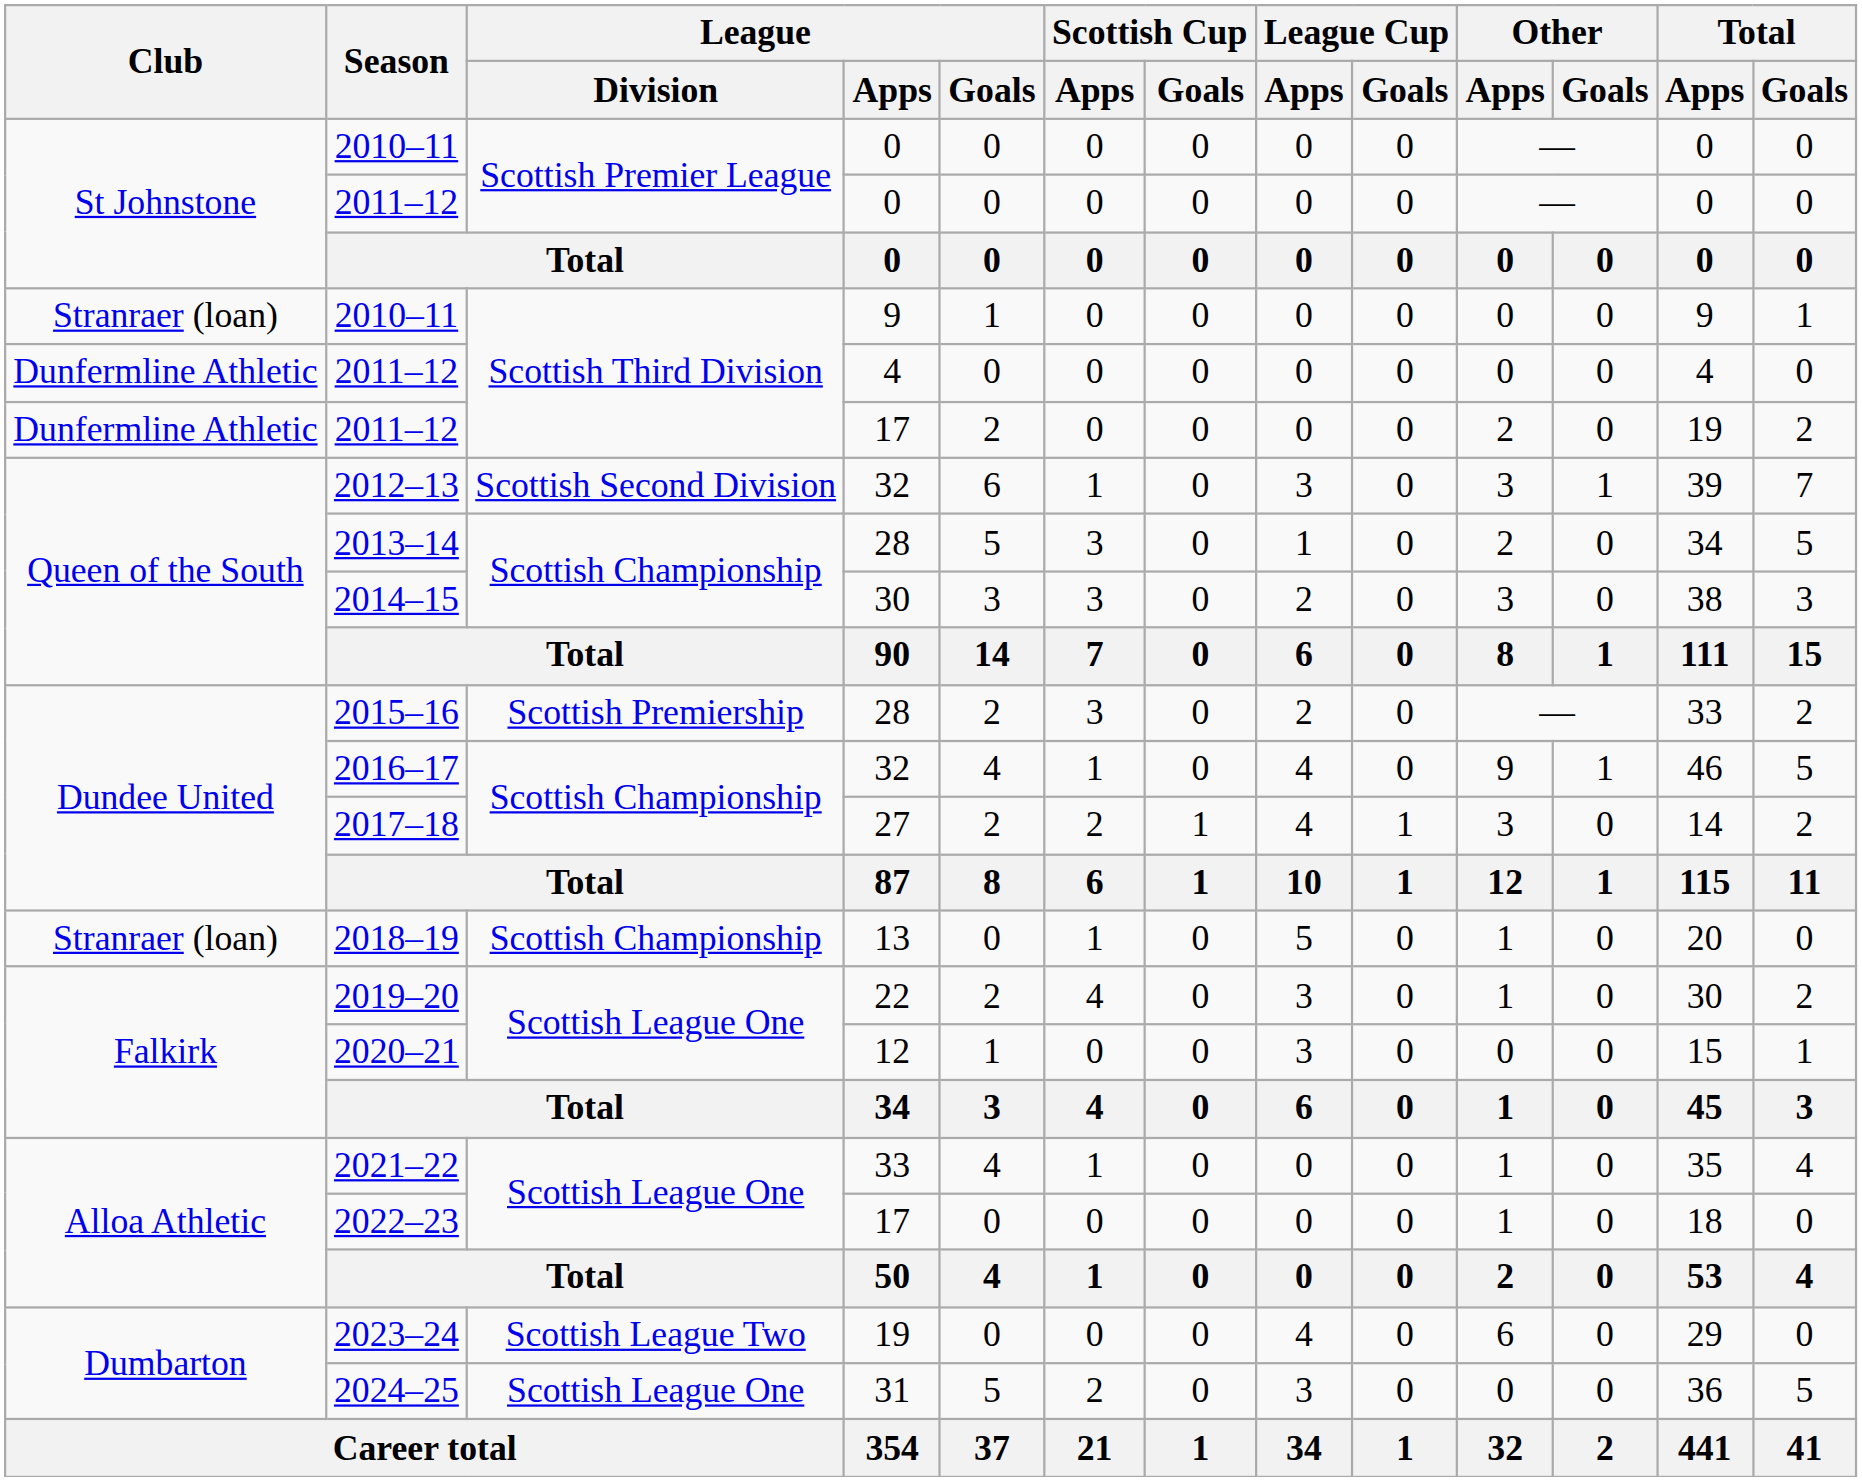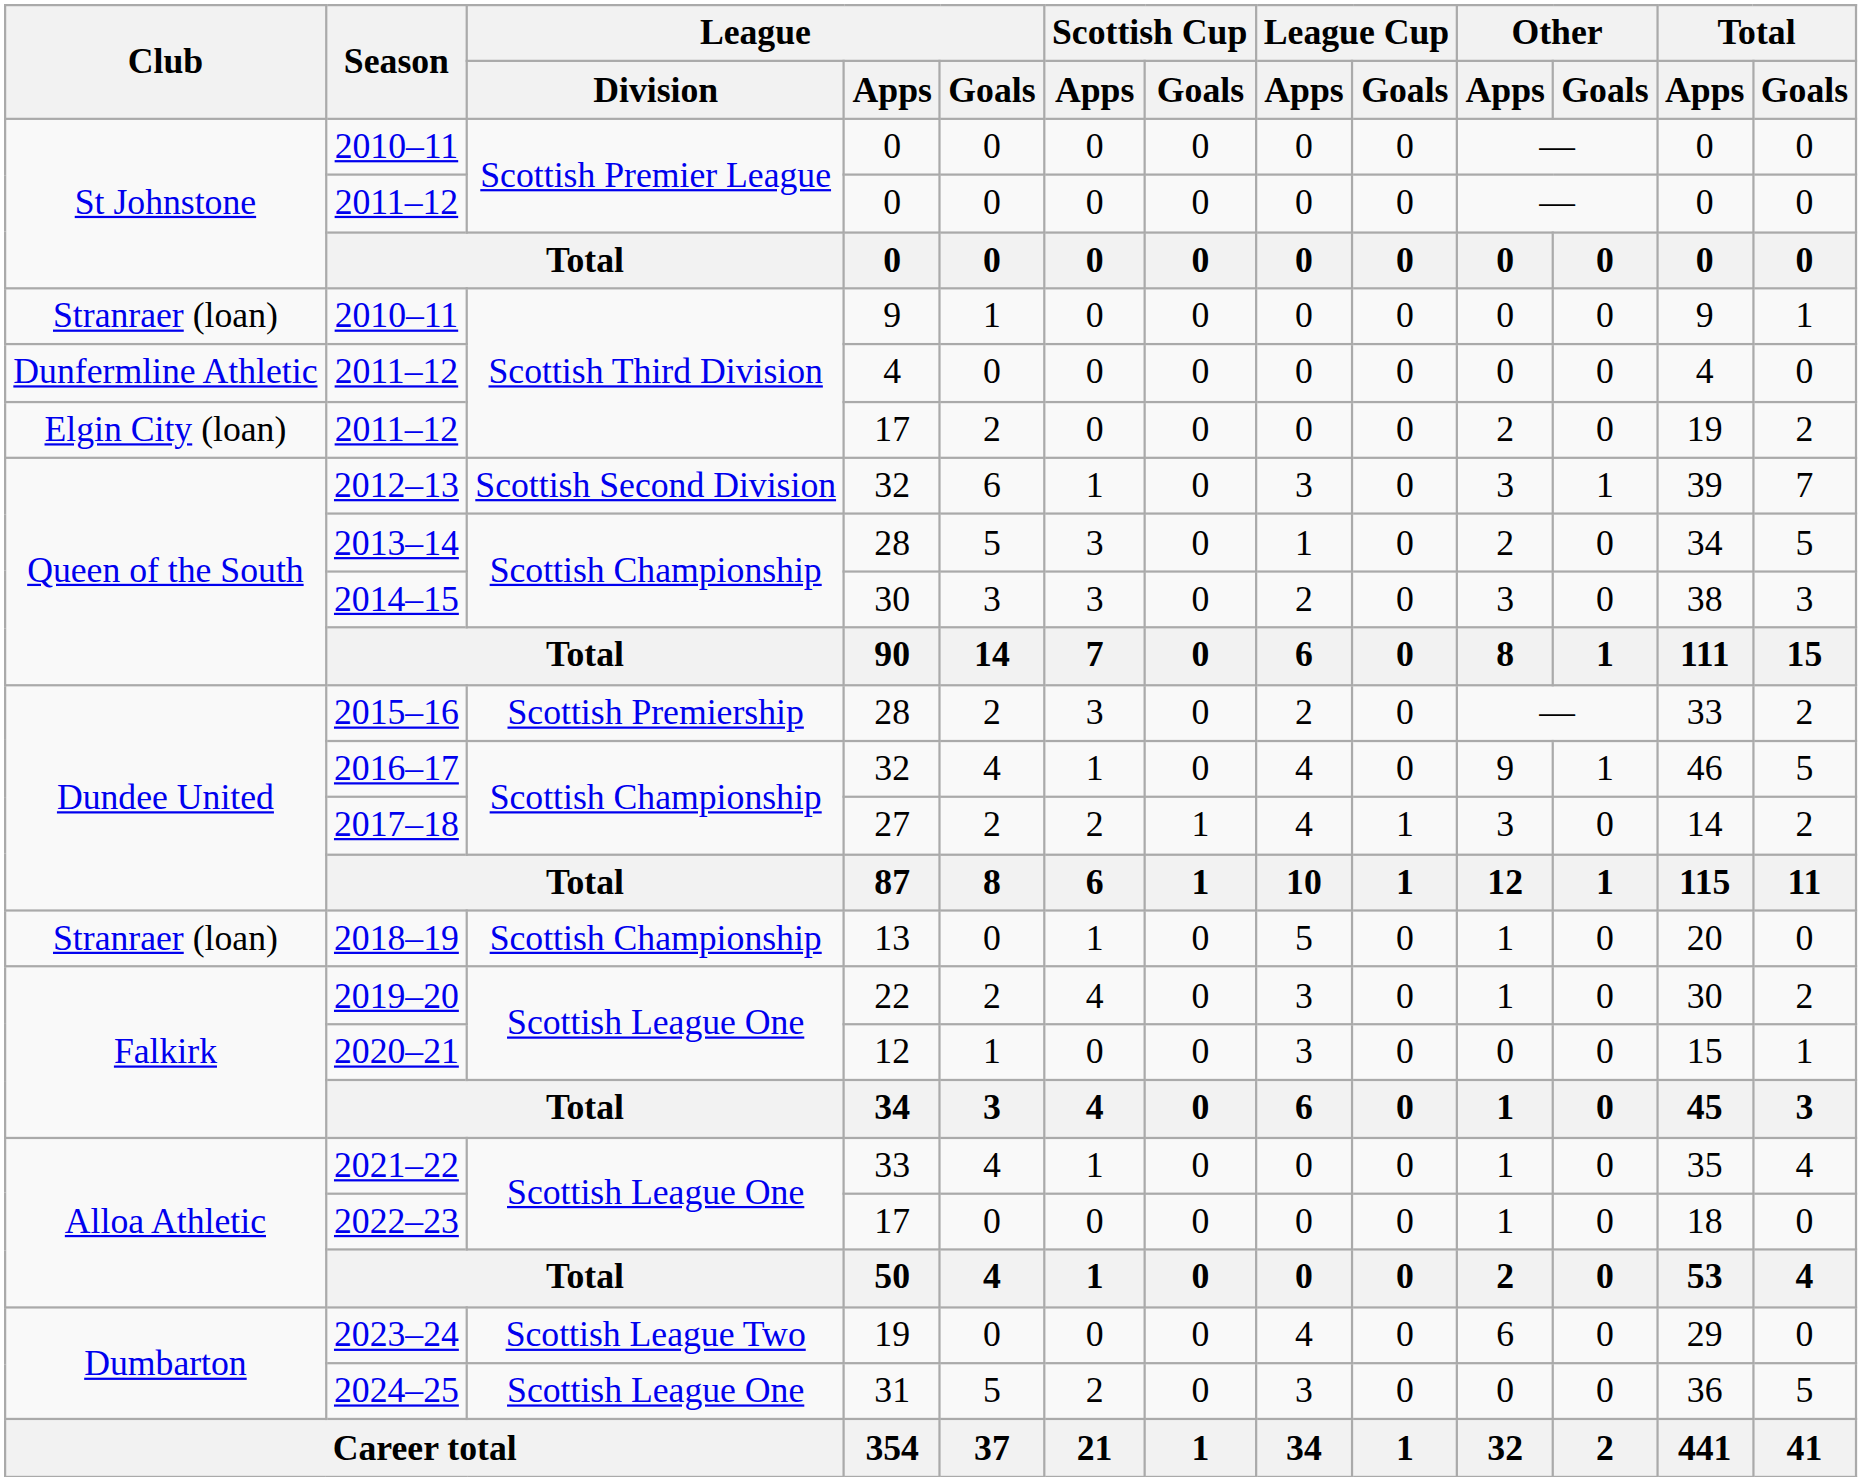2011–12 / 17 | Club: Dunfermline Athletic -> Elgin City (loan)
